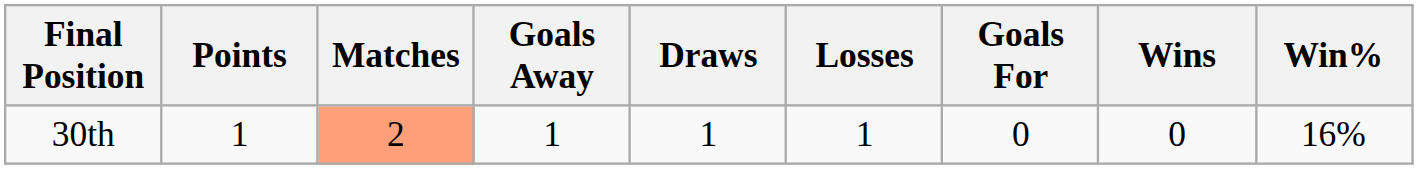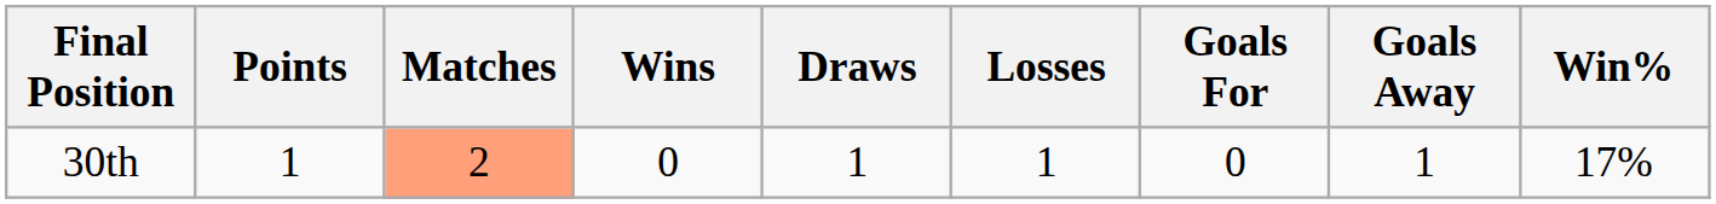columns swapped: Wins <-> Goals Away
30th | Win%: 16% -> 17%
